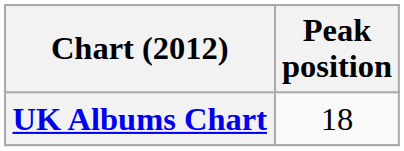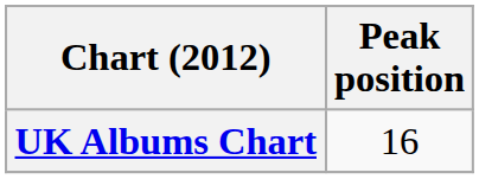UK Albums Chart | Peak position: 18 -> 16
